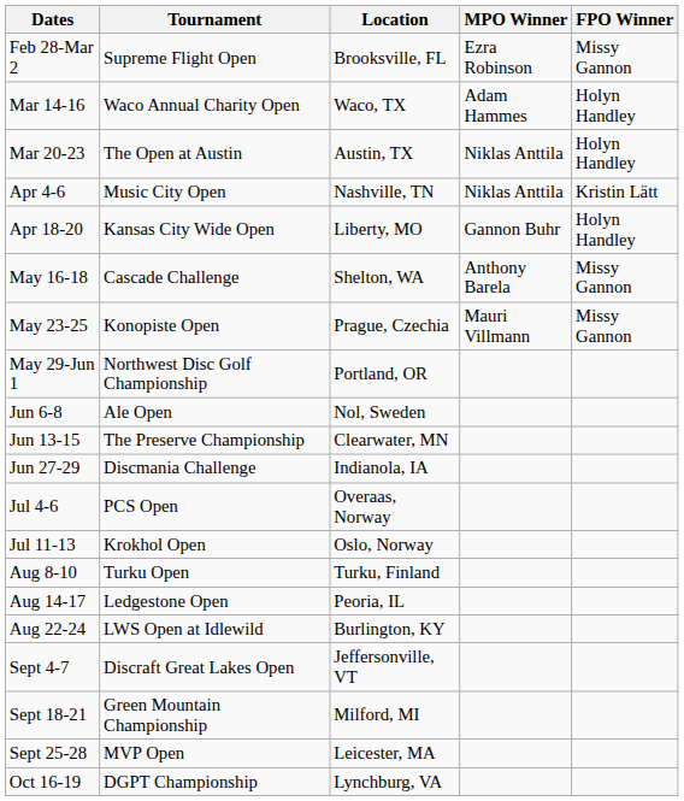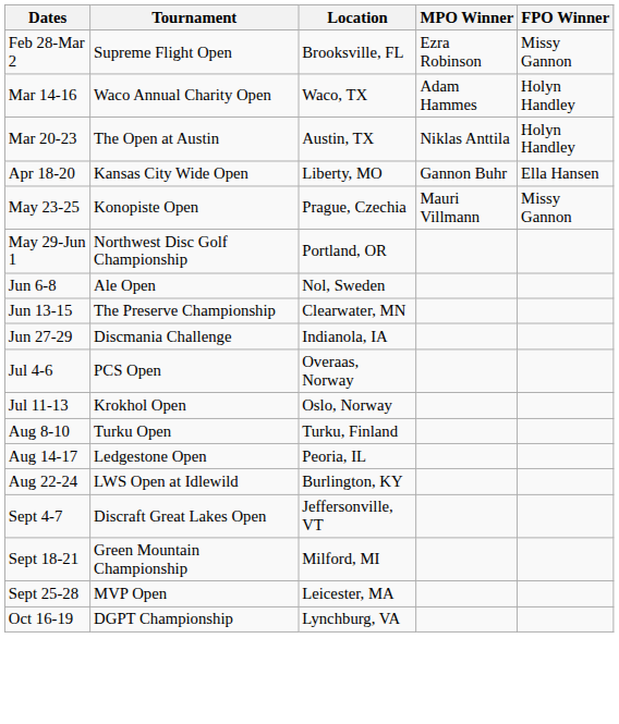- row: Apr 4-6 | Music City Open | Nashville, TN | Niklas Anttila | Kristin Lätt
Apr 18-20 | FPO Winner: Holyn Handley -> Ella Hansen
- row: May 16-18 | Cascade Challenge | Shelton, WA | Anthony Barela | Missy Gannon
